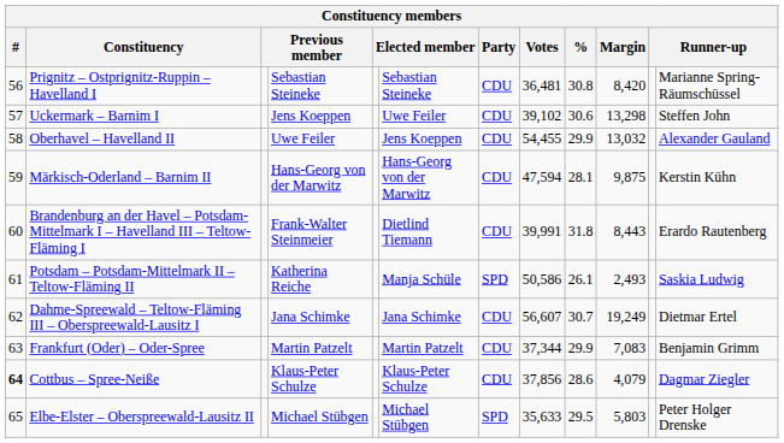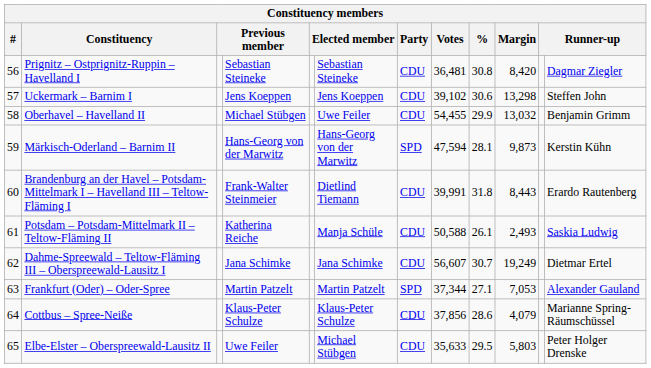Prignitz – Ostprignitz-Ruppin – Havelland I | column 12: Marianne Spring-Räumschüssel -> Dagmar Ziegler
Uckermark – Barnim I | column 6: Uwe Feiler -> Jens Koeppen
Oberhavel – Havelland II | column 4: Uwe Feiler -> Michael Stübgen
Oberhavel – Havelland II | column 6: Jens Koeppen -> Uwe Feiler
Oberhavel – Havelland II | column 12: Alexander Gauland -> Benjamin Grimm
Märkisch-Oderland – Barnim II | Party: CDU -> SPD
Märkisch-Oderland – Barnim II | Margin: 9,875 -> 9,873
Potsdam – Potsdam-Mittelmark II – Teltow-Fläming II | Party: SPD -> CDU
Potsdam – Potsdam-Mittelmark II – Teltow-Fläming II | Votes: 50,586 -> 50,588
Frankfurt (Oder) – Oder-Spree | Party: CDU -> SPD
Frankfurt (Oder) – Oder-Spree | %: 29.9 -> 27.1
Frankfurt (Oder) – Oder-Spree | Margin: 7,083 -> 7,053
Frankfurt (Oder) – Oder-Spree | column 12: Benjamin Grimm -> Alexander Gauland
Cottbus – Spree-Neiße | #: bold -> normal
Cottbus – Spree-Neiße | column 12: Dagmar Ziegler -> Marianne Spring-Räumschüssel
Elbe-Elster – Oberspreewald-Lausitz II | column 4: Michael Stübgen -> Uwe Feiler
Elbe-Elster – Oberspreewald-Lausitz II | Party: SPD -> CDU
